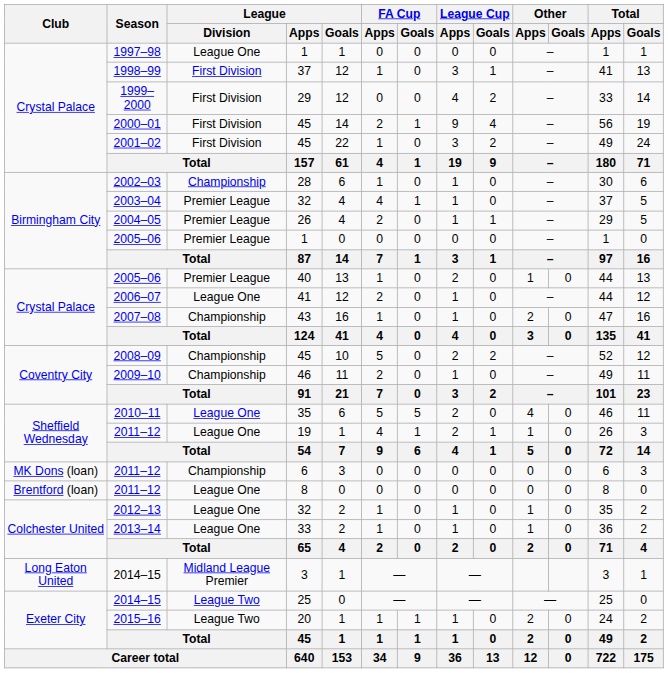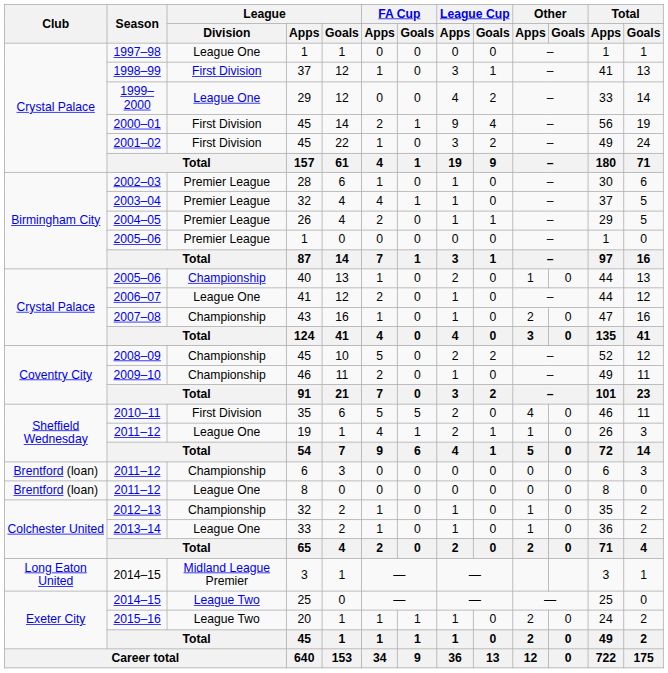1999–2000 | League / Division: First Division -> League One
2002–03 | League / Division: Championship -> Premier League
2005–06 / 40 | League / Division: Premier League -> Championship
2010–11 | League / Division: League One -> First Division
2011–12 / 6 | Club: MK Dons (loan) -> Brentford (loan)
2012–13 | League / Division: League One -> Championship
